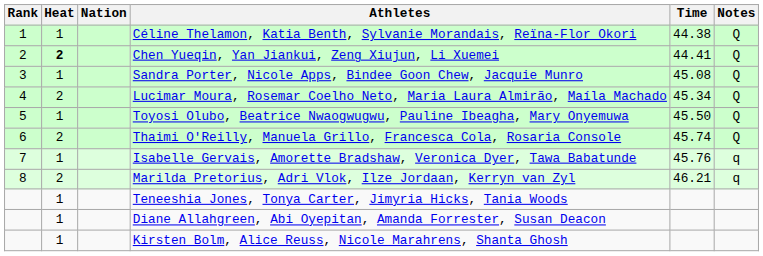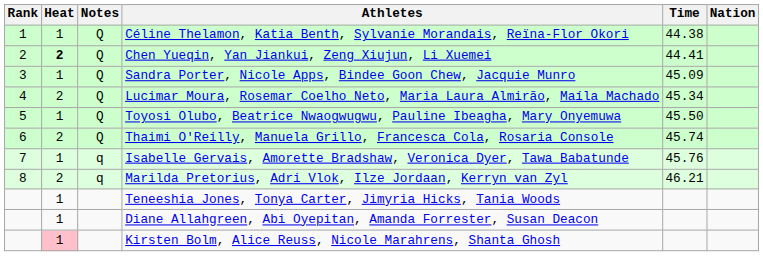columns swapped: Nation <-> Notes
Sandra Porter, Nicole Apps, Bindee Goon Chew, Jacquie Munro | Time: 45.08 -> 45.09
Kirsten Bolm, Alice Reuss, Nicole Marahrens, Shanta Ghosh | Heat: no background -> pink background
